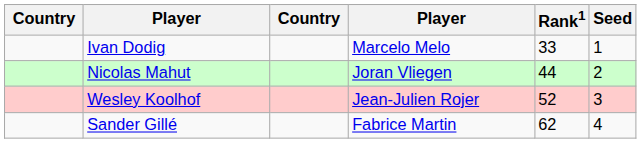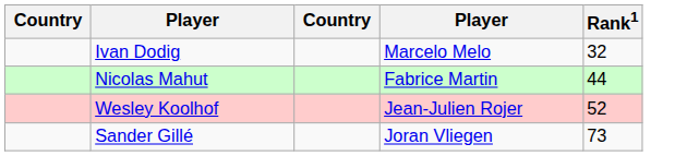- column: Seed | 1 | 2 | 3 | 4
Ivan Dodig | Rank1: 33 -> 32
Nicolas Mahut | column 4: Joran Vliegen -> Fabrice Martin
Sander Gillé | column 4: Fabrice Martin -> Joran Vliegen
Sander Gillé | Rank1: 62 -> 73
